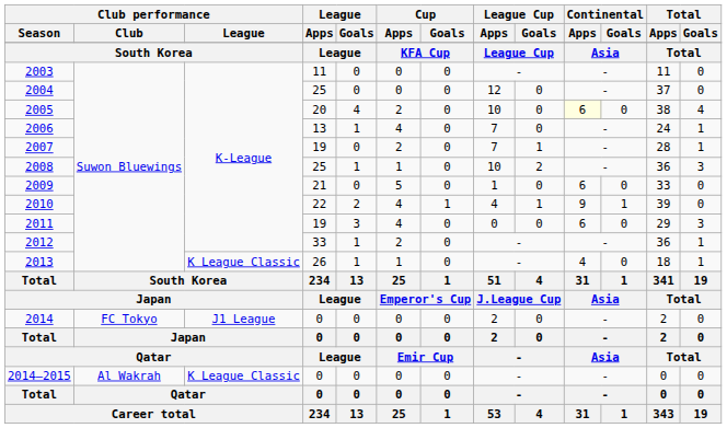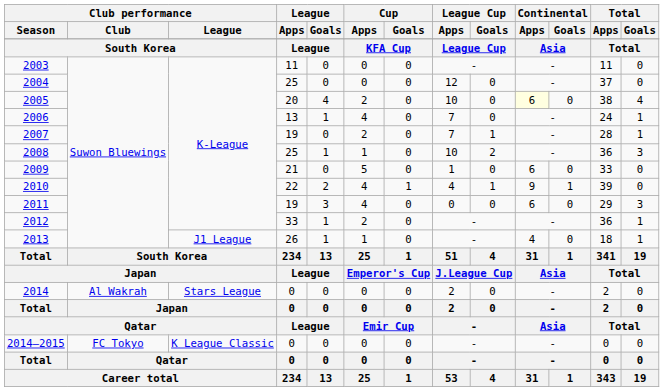2013 | Club performance / League: K League Classic -> J1 League
2014 | Club performance / Club: FC Tokyo -> Al Wakrah
2014 | Club performance / League: J1 League -> Stars League
2014–2015 | Club performance / Club: Al Wakrah -> FC Tokyo
